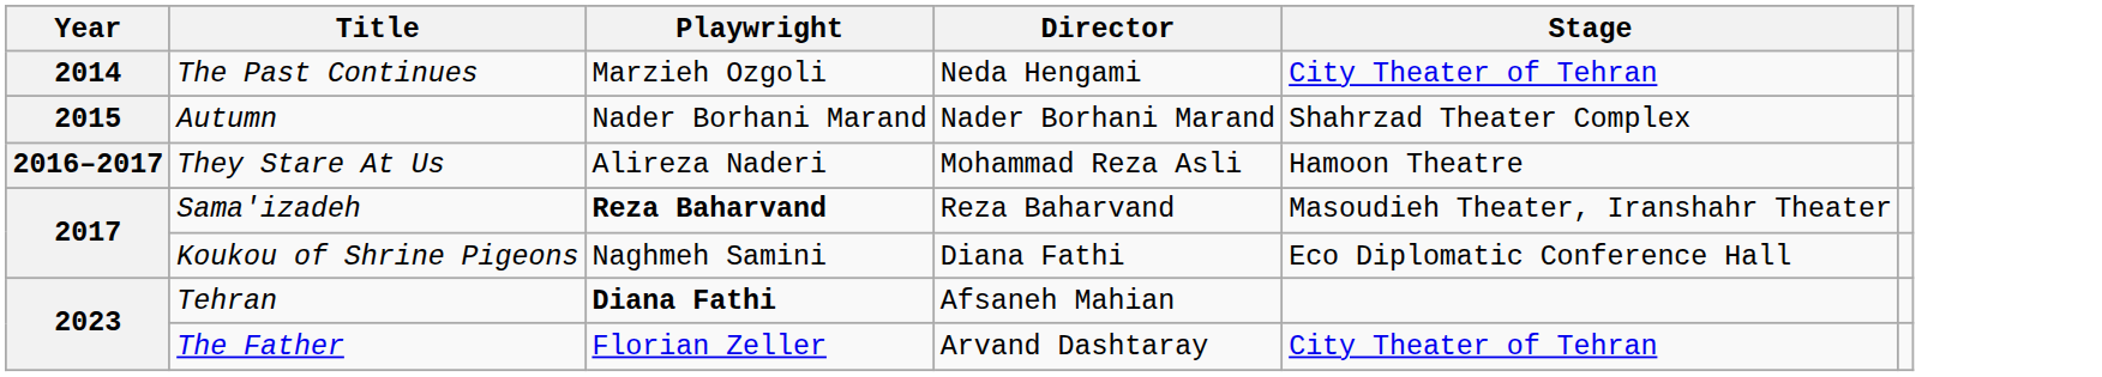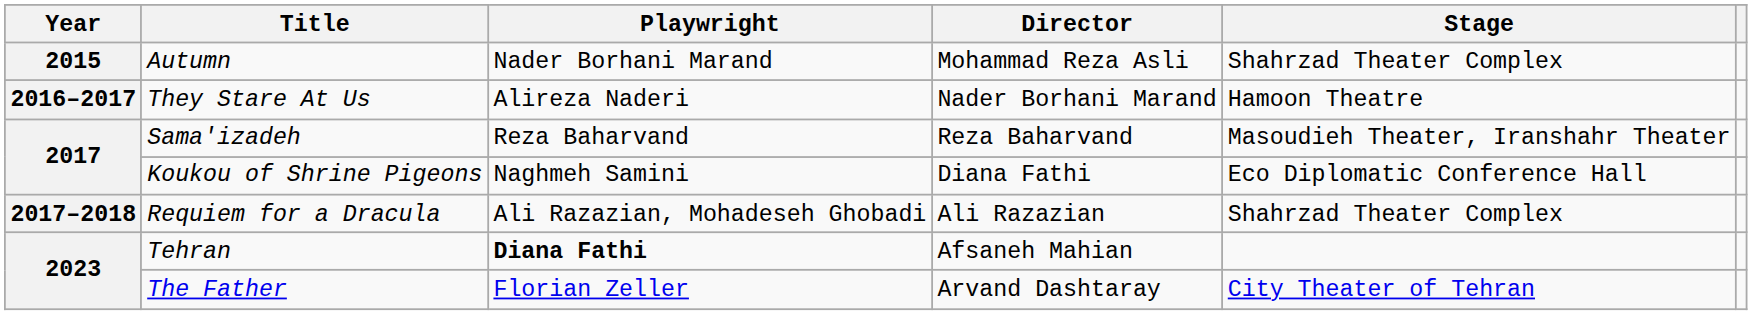- row: 2014 | The Past Continues | Marzieh Ozgoli | Neda Hengami | City Theater of Tehran
Autumn | Director: Nader Borhani Marand -> Mohammad Reza Asli
They Stare At Us | Director: Mohammad Reza Asli -> Nader Borhani Marand
Sama'izadeh | Playwright: bold -> normal
+ row: 2017–2018 | Requiem for a Dracula | Ali Razazian, Mohadeseh Ghobadi | Ali Razazian | Shahrzad Theater Complex
